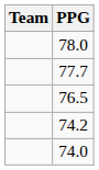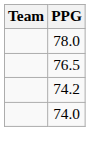- row: 77.7
